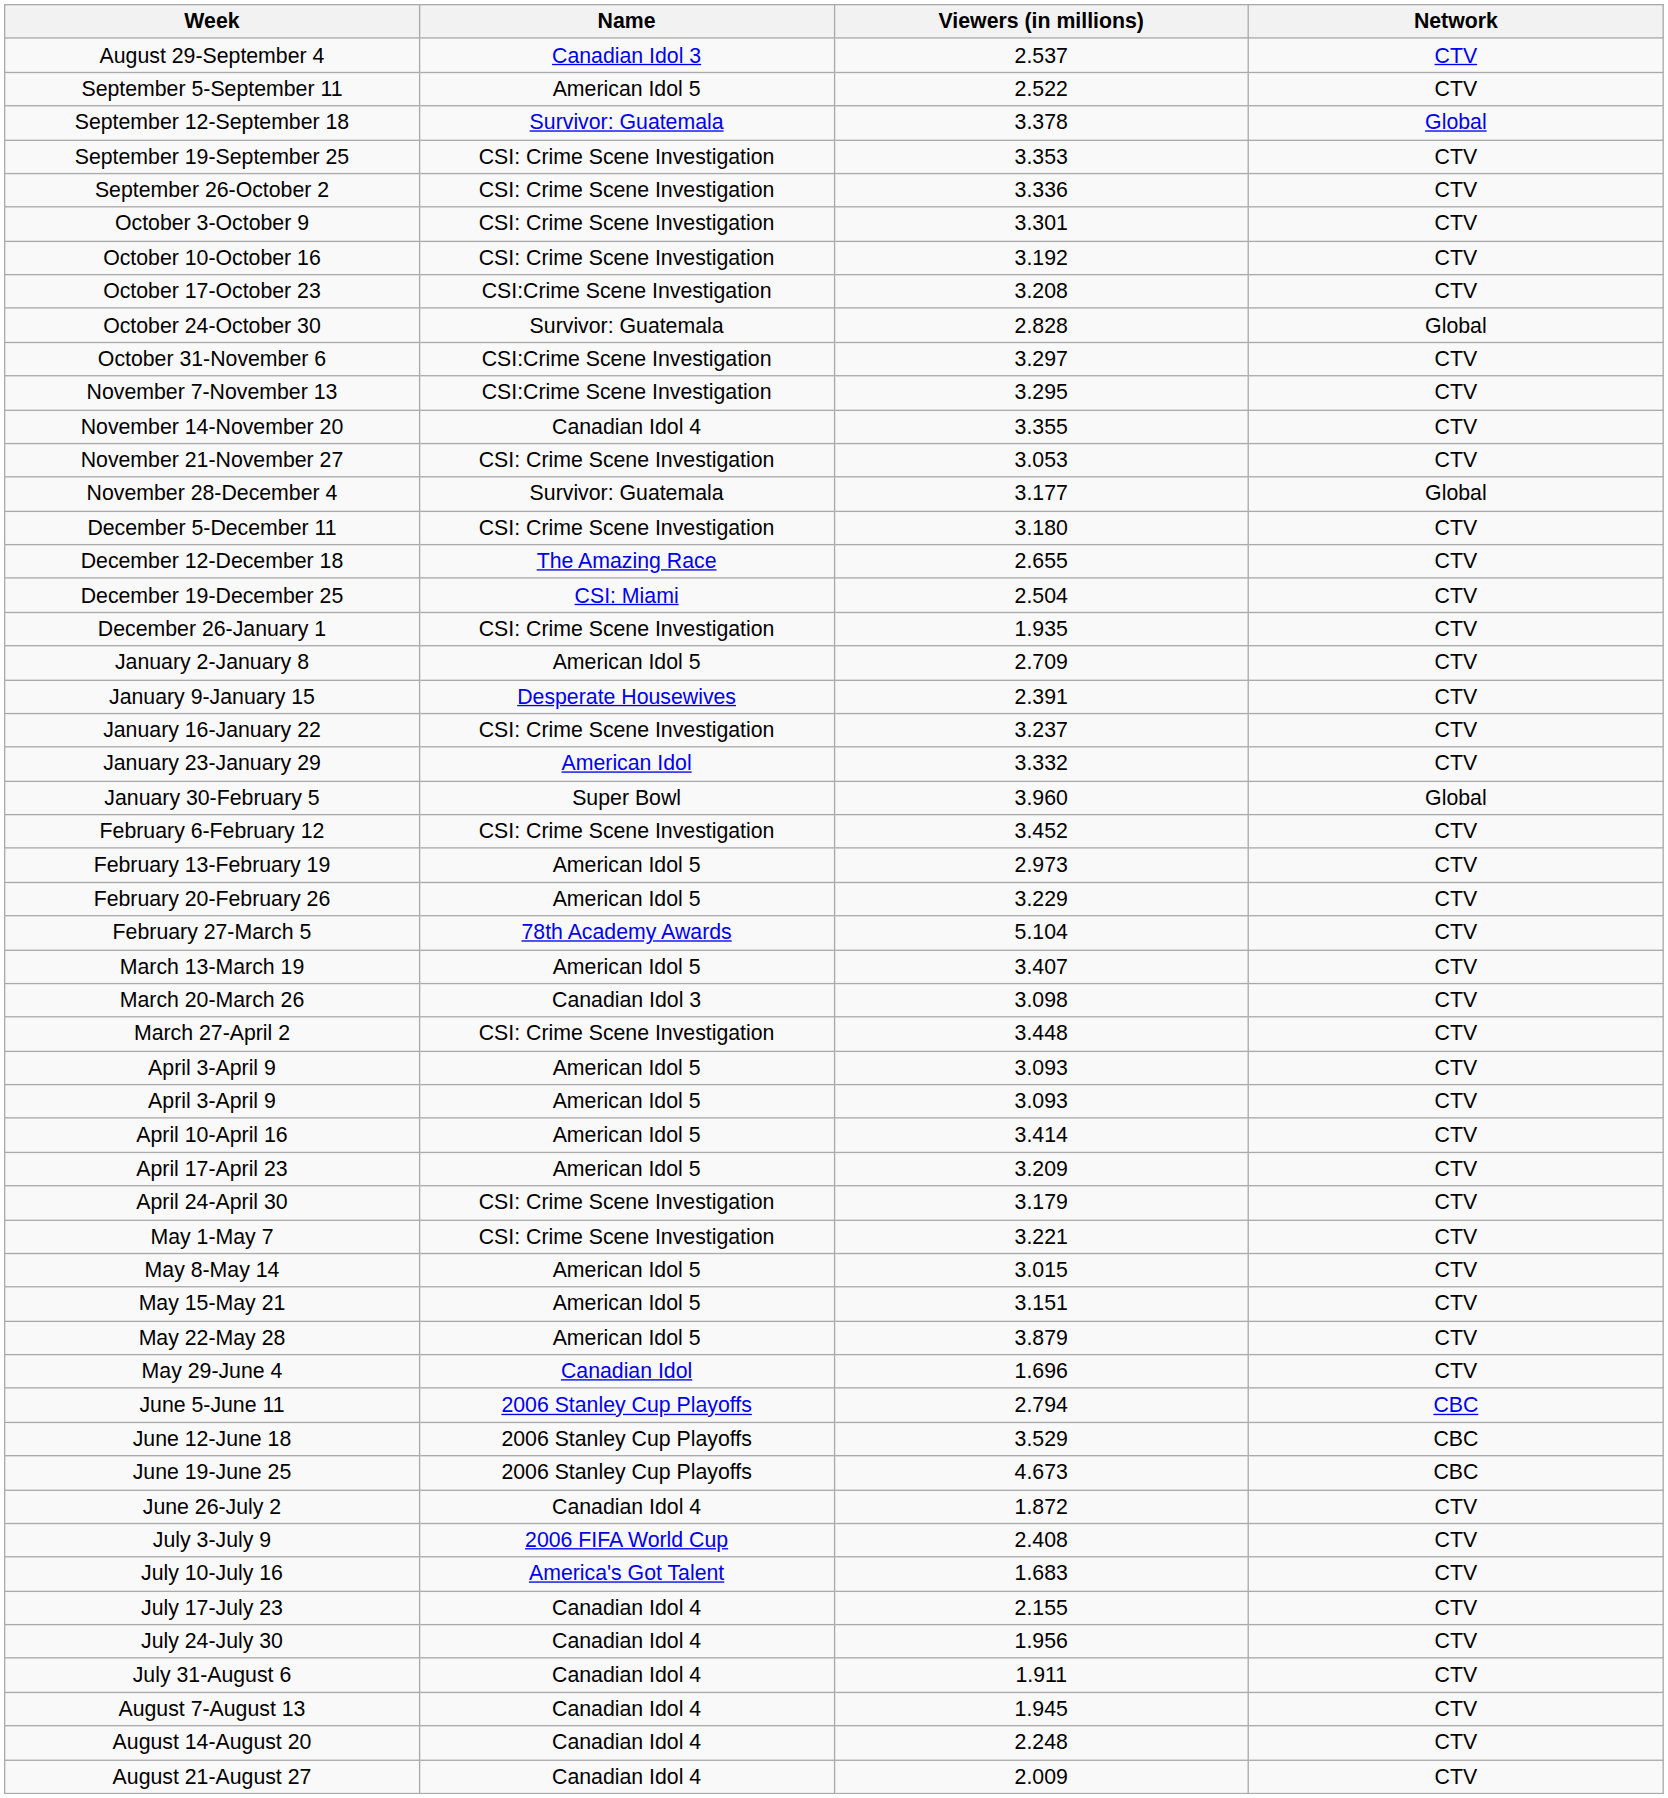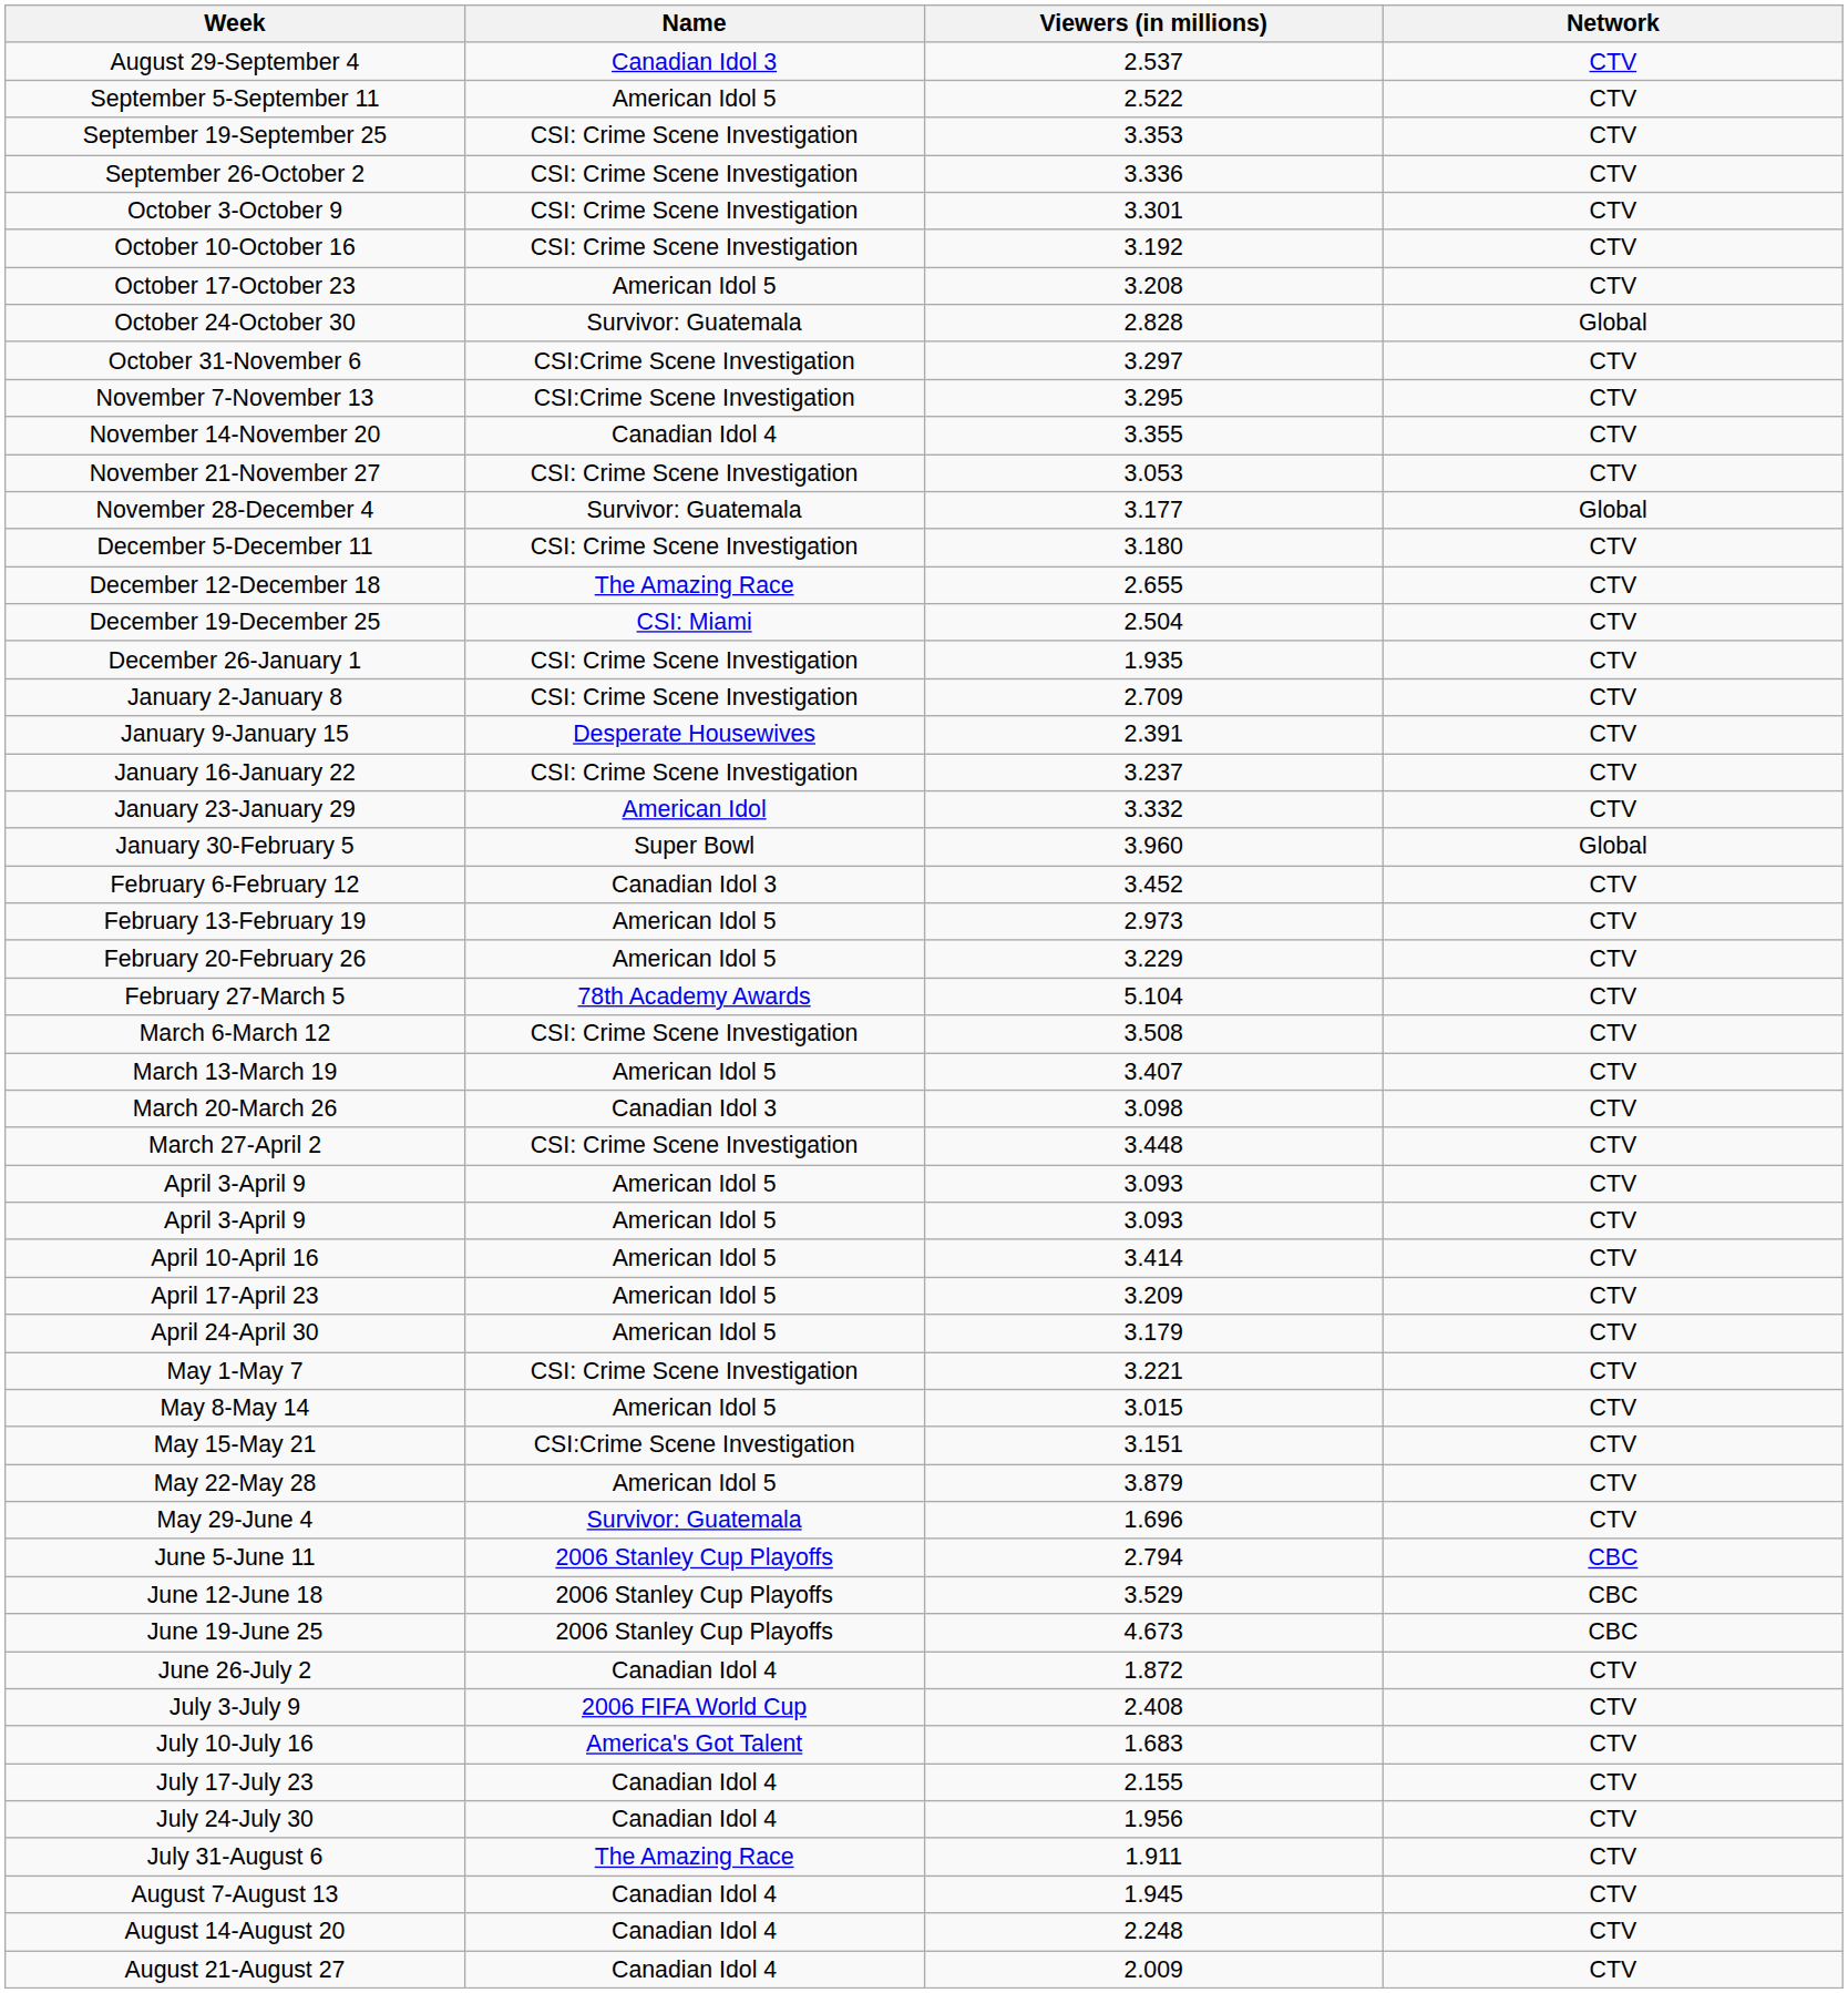- row: September 12-September 18 | Survivor: Guatemala | 3.378 | Global
October 17-October 23 | Name: CSI:Crime Scene Investigation -> American Idol 5
January 2-January 8 | Name: American Idol 5 -> CSI: Crime Scene Investigation
February 6-February 12 | Name: CSI: Crime Scene Investigation -> Canadian Idol 3
+ row: March 6-March 12 | CSI: Crime Scene Investigation | 3.508 | CTV
April 24-April 30 | Name: CSI: Crime Scene Investigation -> American Idol 5
May 15-May 21 | Name: American Idol 5 -> CSI:Crime Scene Investigation
May 29-June 4 | Name: Canadian Idol -> Survivor: Guatemala
July 31-August 6 | Name: Canadian Idol 4 -> The Amazing Race
